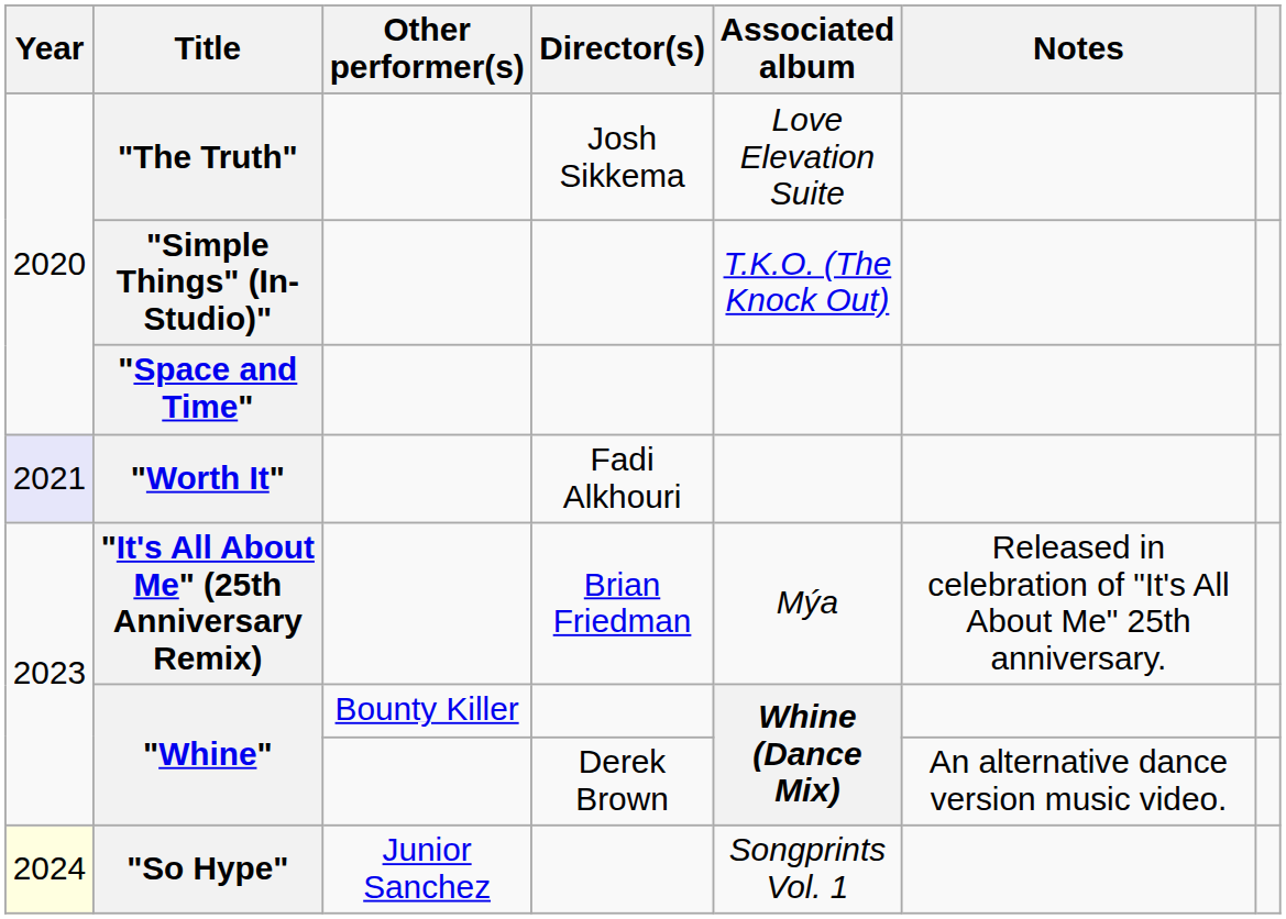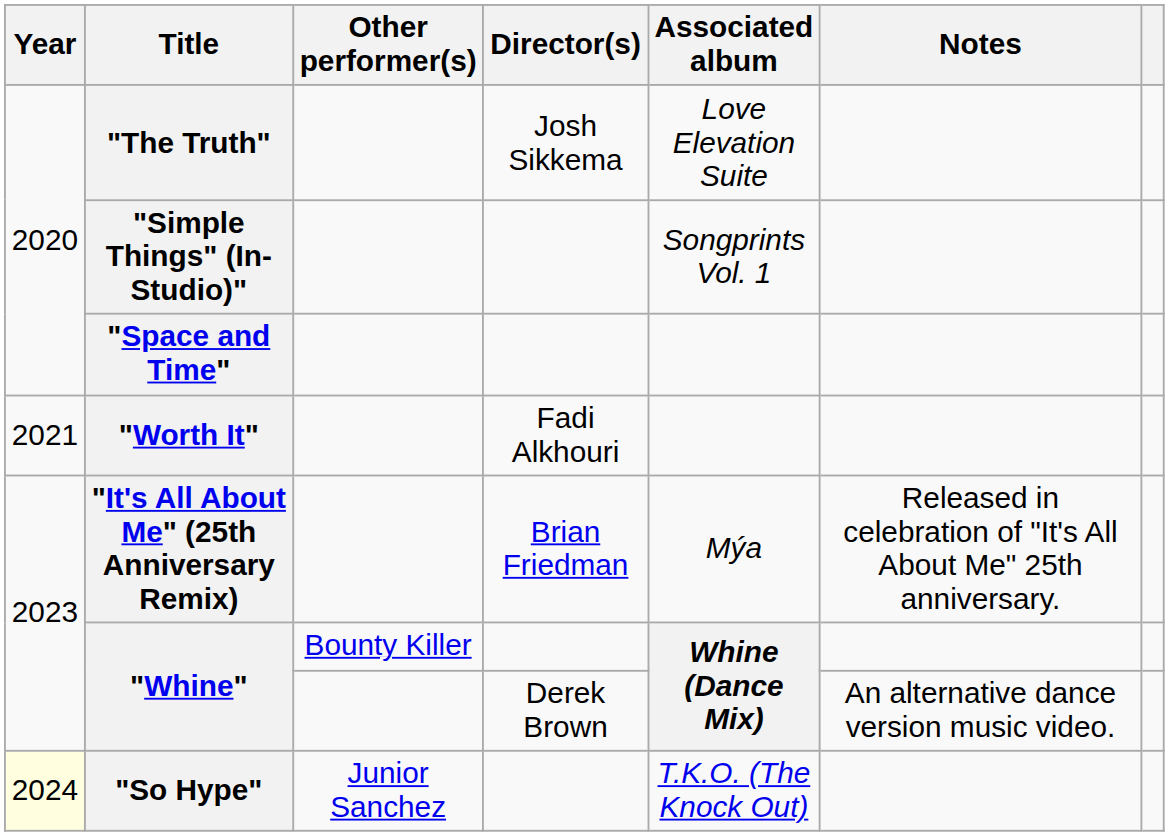"Simple Things" (In-Studio)" | Associated album: T.K.O. (The Knock Out) -> Songprints Vol. 1
"Worth It" | Year: lavender background -> no background
"So Hype" | Associated album: Songprints Vol. 1 -> T.K.O. (The Knock Out)
